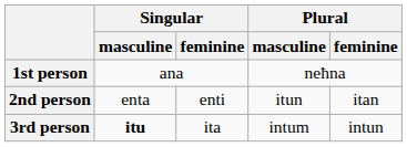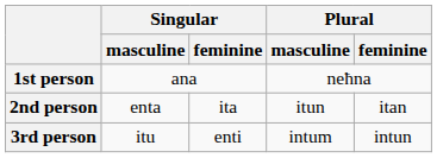2nd person | Singular / feminine: enti -> ita
3rd person | Singular / masculine: bold -> normal
3rd person | Singular / feminine: ita -> enti
